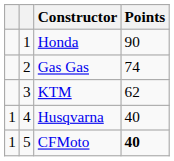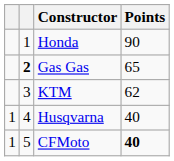Gas Gas | column 2: normal -> bold
Gas Gas | Points: 74 -> 65
